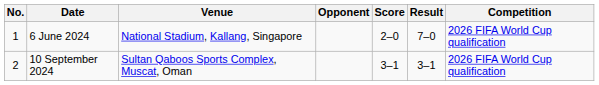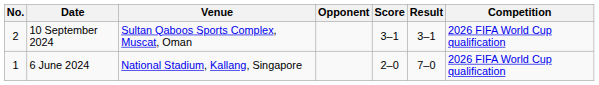rows swapped: 6 June 2024 <-> 10 September 2024
